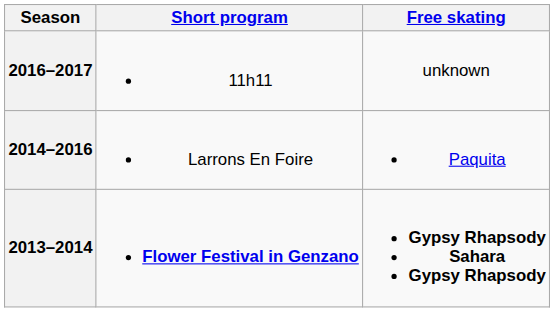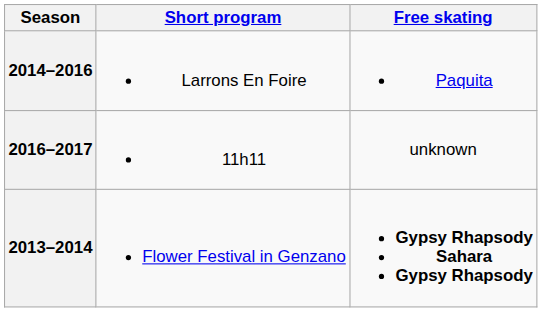rows swapped: 2016–2017 <-> 2014–2016
2013–2014 | Short program: bold -> normal
